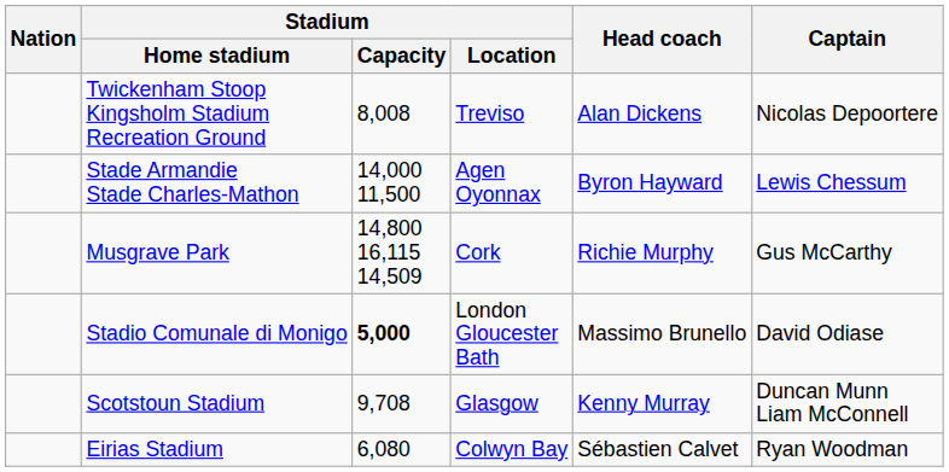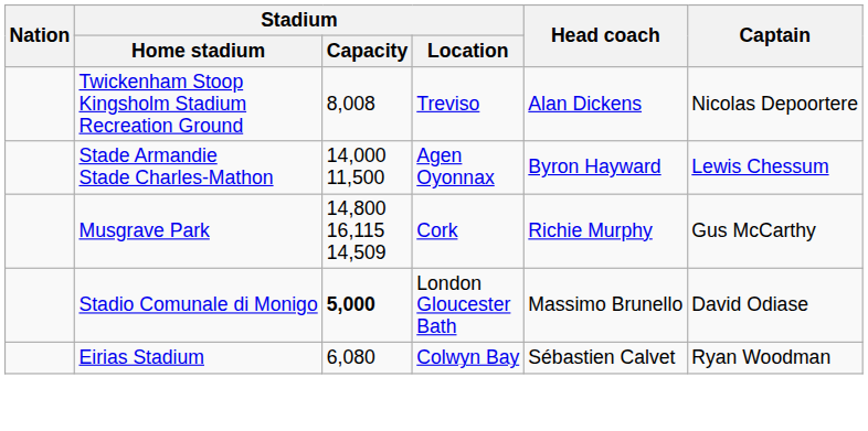- row: Scotstoun Stadium | 9,708 | Glasgow | Kenny Murray | Duncan Munn Liam McConnell
